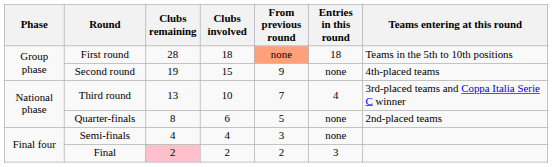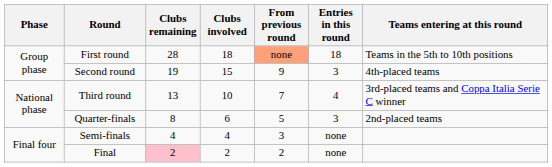Second round | Entries in this round: none -> 3
Quarter-finals | Entries in this round: none -> 3
Final | Entries in this round: 3 -> none
